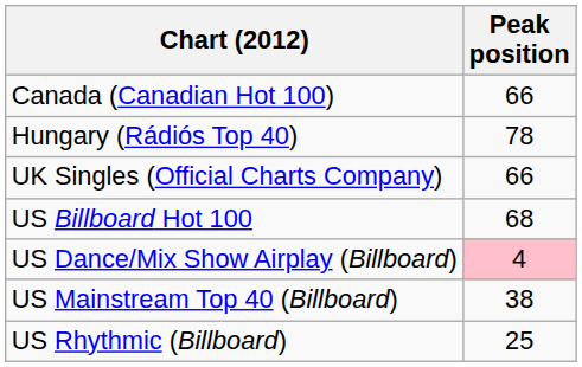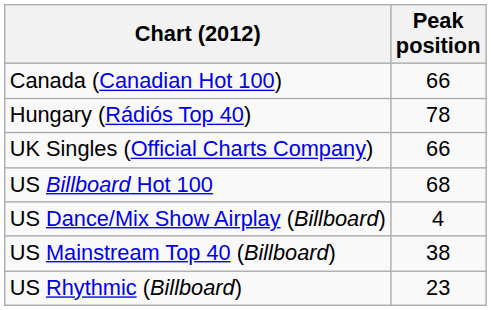US Dance/Mix Show Airplay (Billboard) | Peak position: pink background -> no background
US Rhythmic (Billboard) | Peak position: 25 -> 23
